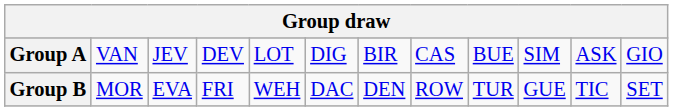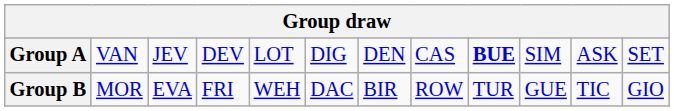Group A | column 7: BIR -> DEN
Group A | column 9: normal -> bold
Group A | column 12: GIO -> SET
Group B | column 7: DEN -> BIR
Group B | column 12: SET -> GIO
